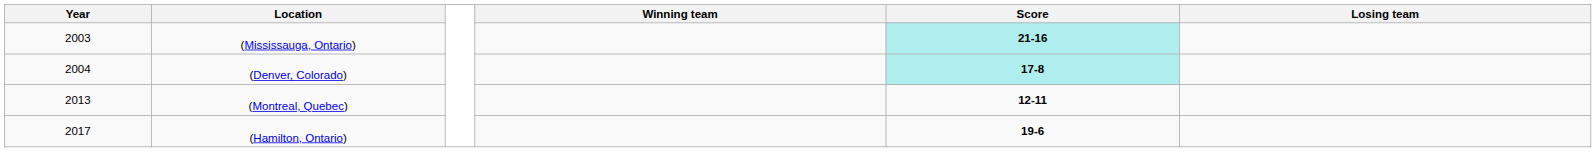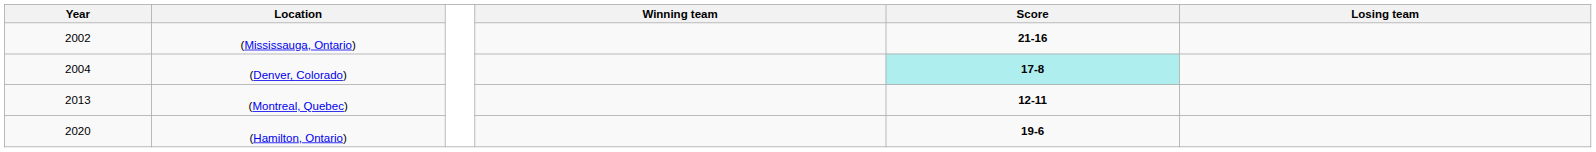(Mississauga, Ontario) | Year: 2003 -> 2002
(Mississauga, Ontario) | Score: paleturquoise background -> no background
(Hamilton, Ontario) | Year: 2017 -> 2020
